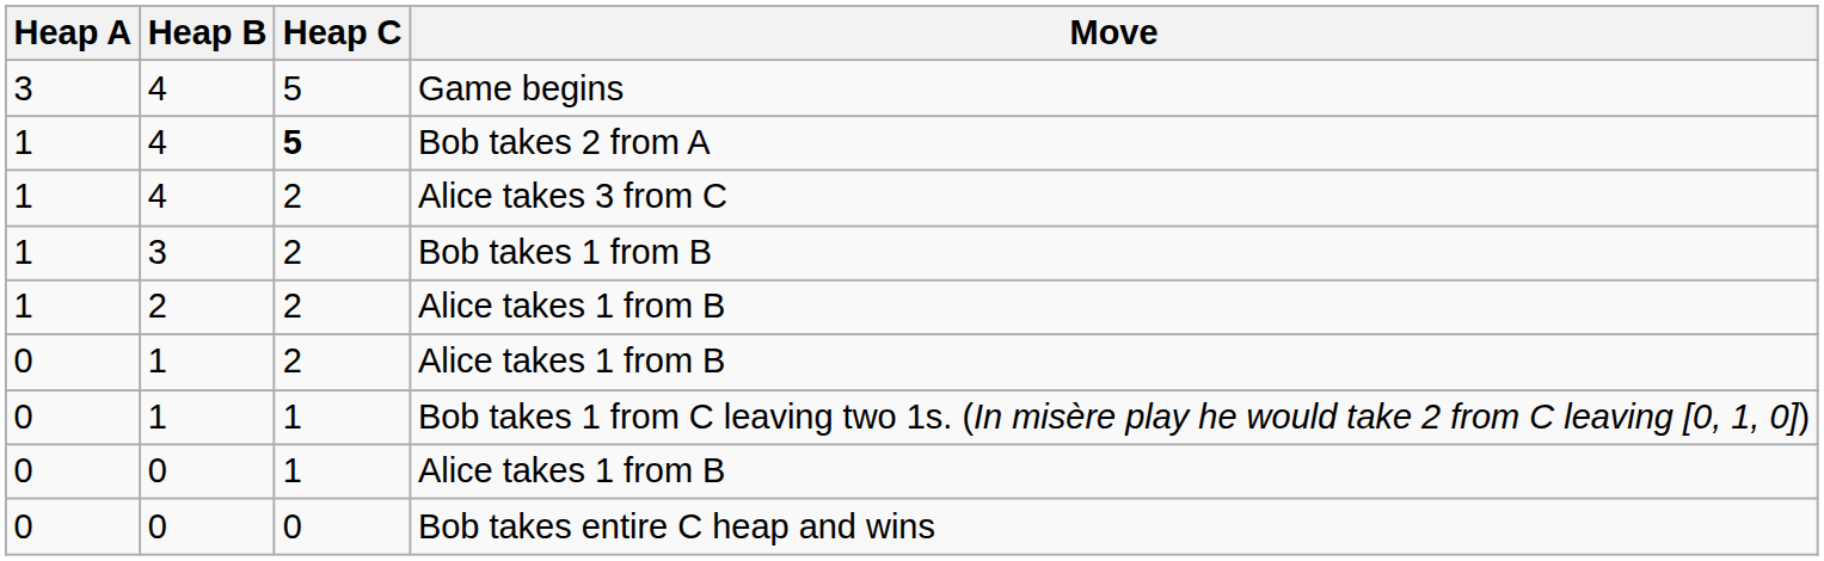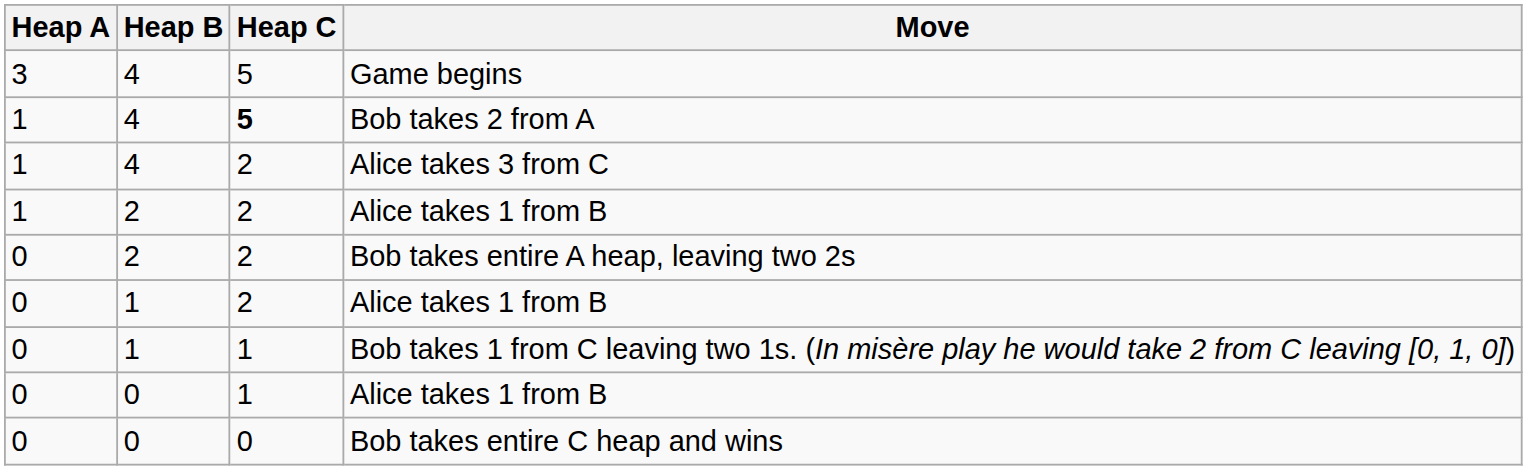- row: 1 | 3 | 2 | Bob takes 1 from B
+ row: 0 | 2 | 2 | Bob takes entire A heap, leaving two 2s
